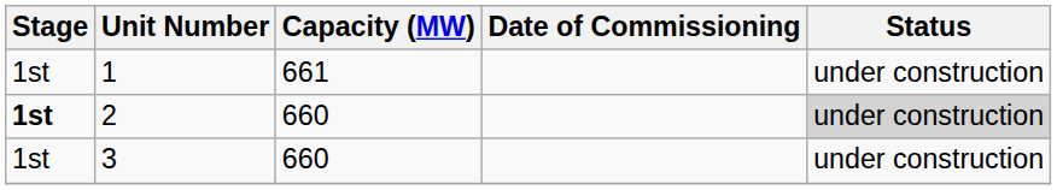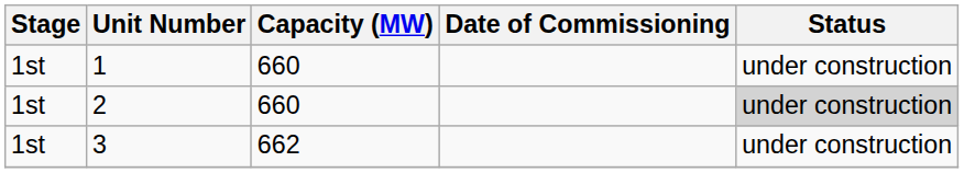1 | Capacity (MW): 661 -> 660
2 | Stage: bold -> normal
3 | Capacity (MW): 660 -> 662
